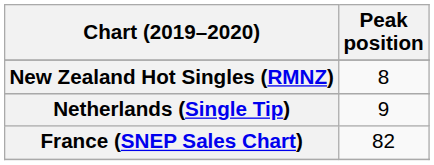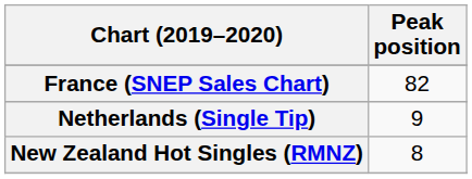rows swapped: France (SNEP Sales Chart) <-> New Zealand Hot Singles (RMNZ)
